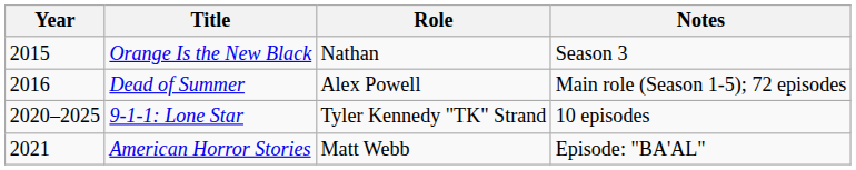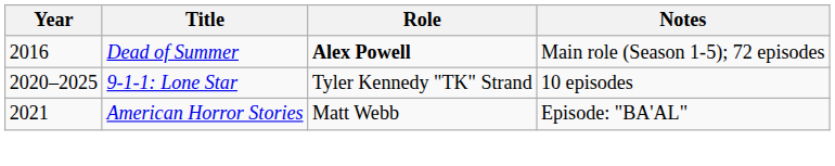- row: 2015 | Orange Is the New Black | Nathan | Season 3
Dead of Summer | Role: normal -> bold
